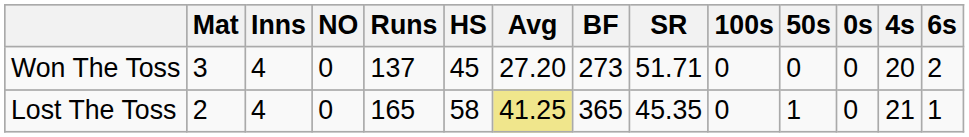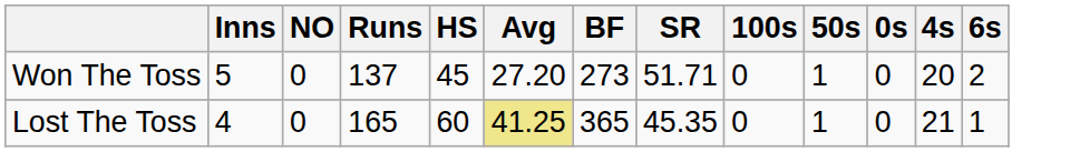- column: Mat | 3 | 2
Won The Toss | Inns: 4 -> 5
Won The Toss | 50s: 0 -> 1
Lost The Toss | HS: 58 -> 60
